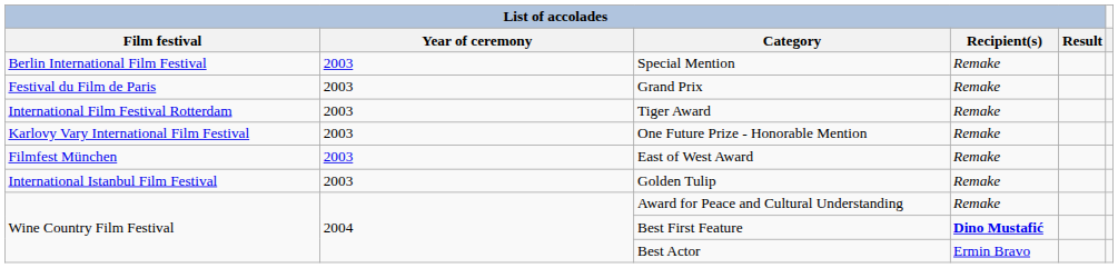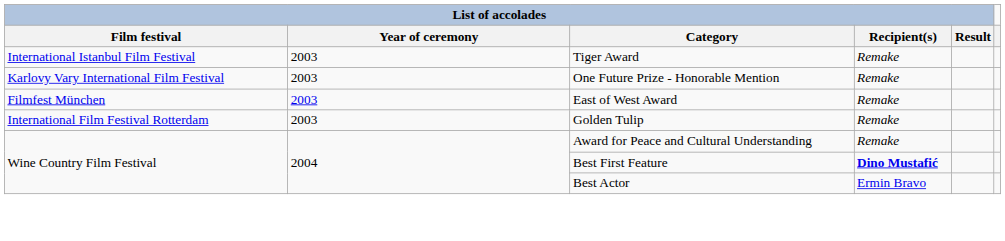- row: Berlin International Film Festival | 2003 | Special Mention | Remake
- row: Festival du Film de Paris | 2003 | Grand Prix | Remake
Tiger Award | List of accolades / Film festival: International Film Festival Rotterdam -> International Istanbul Film Festival
Golden Tulip | List of accolades / Film festival: International Istanbul Film Festival -> International Film Festival Rotterdam
